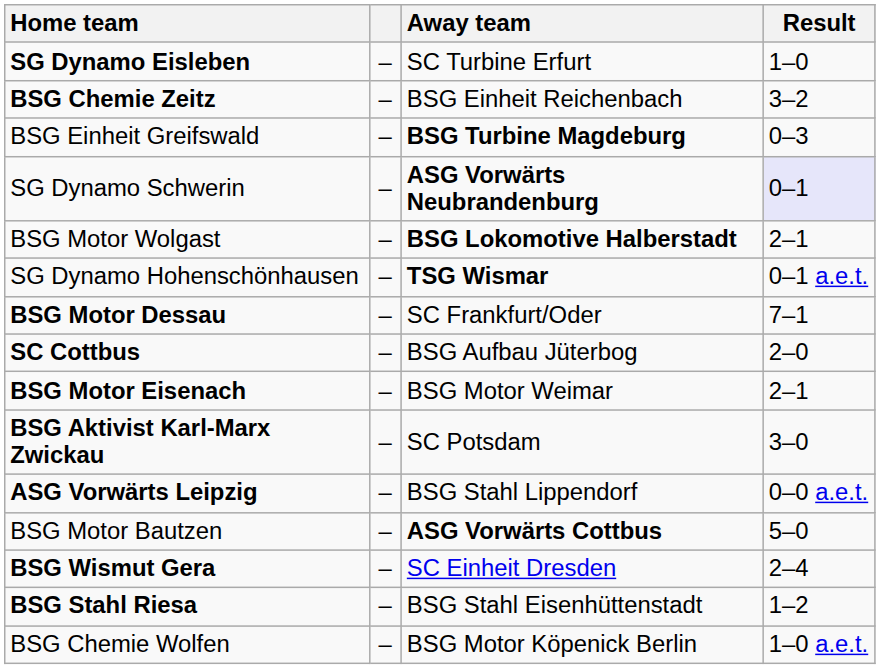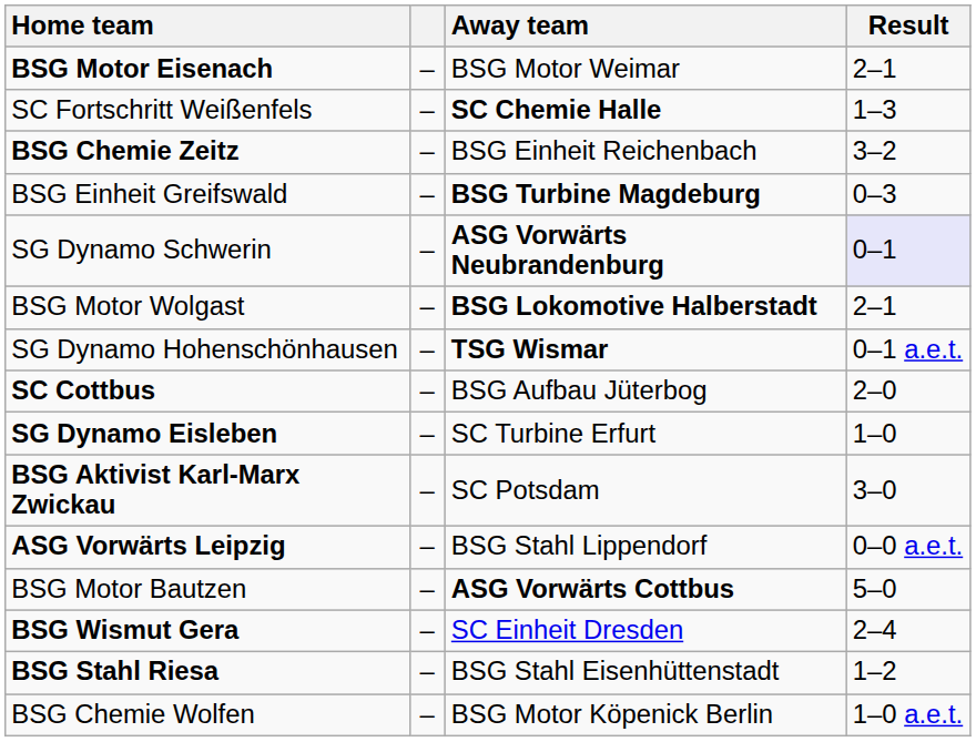rows swapped: SG Dynamo Eisleben <-> BSG Motor Eisenach
+ row: SC Fortschritt Weißenfels | – | SC Chemie Halle | 1–3
- row: BSG Motor Dessau | – | SC Frankfurt/Oder | 7–1
